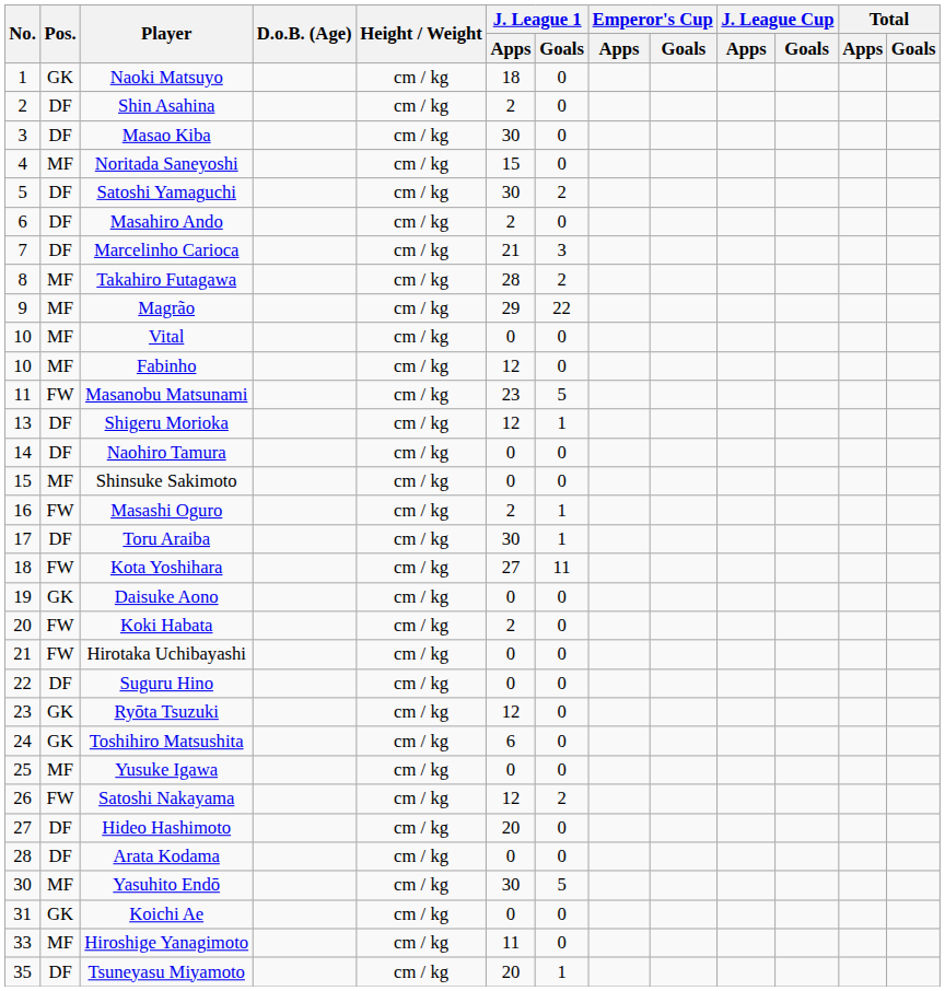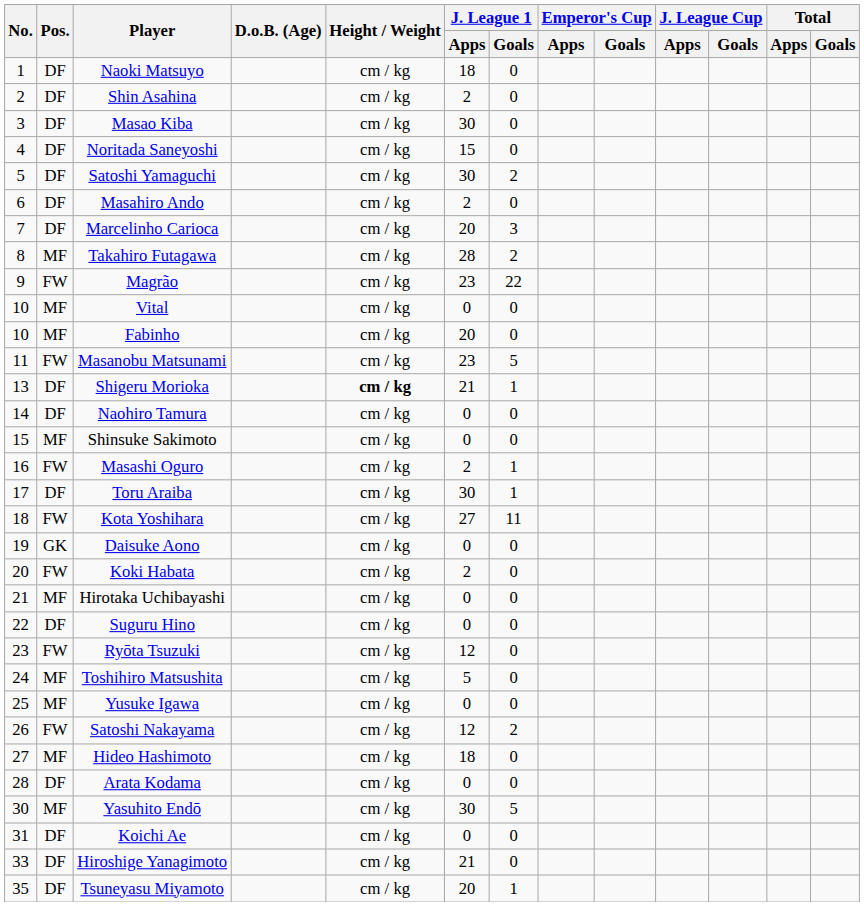Naoki Matsuyo | Pos.: GK -> DF
Noritada Saneyoshi | Pos.: MF -> DF
Marcelinho Carioca | J. League 1 / Apps: 21 -> 20
Magrão | Pos.: MF -> FW
Magrão | J. League 1 / Apps: 29 -> 23
Fabinho | J. League 1 / Apps: 12 -> 20
Shigeru Morioka | Height / Weight: normal -> bold
Shigeru Morioka | J. League 1 / Apps: 12 -> 21
Hirotaka Uchibayashi | Pos.: FW -> MF
Ryōta Tsuzuki | Pos.: GK -> FW
Toshihiro Matsushita | Pos.: GK -> MF
Toshihiro Matsushita | J. League 1 / Apps: 6 -> 5
Hideo Hashimoto | Pos.: DF -> MF
Hideo Hashimoto | J. League 1 / Apps: 20 -> 18
Koichi Ae | Pos.: GK -> DF
Hiroshige Yanagimoto | Pos.: MF -> DF
Hiroshige Yanagimoto | J. League 1 / Apps: 11 -> 21
